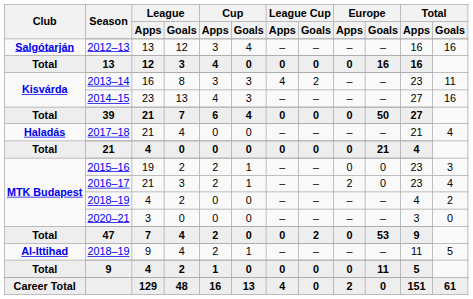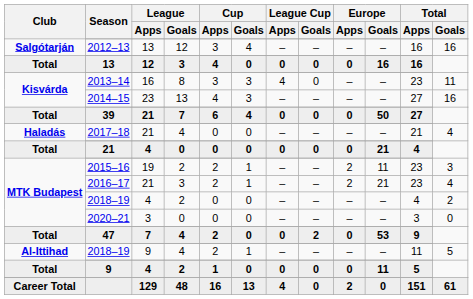2013–14 | League Cup / Goals: 2 -> 0
2015–16 | Europe / Apps: 0 -> 2
2015–16 | Europe / Goals: 0 -> 11
2016–17 | Europe / Goals: 0 -> 21
